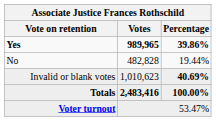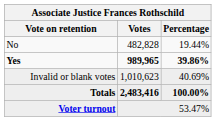rows swapped: Yes <-> No
Invalid or blank votes | Percentage: bold -> normal
